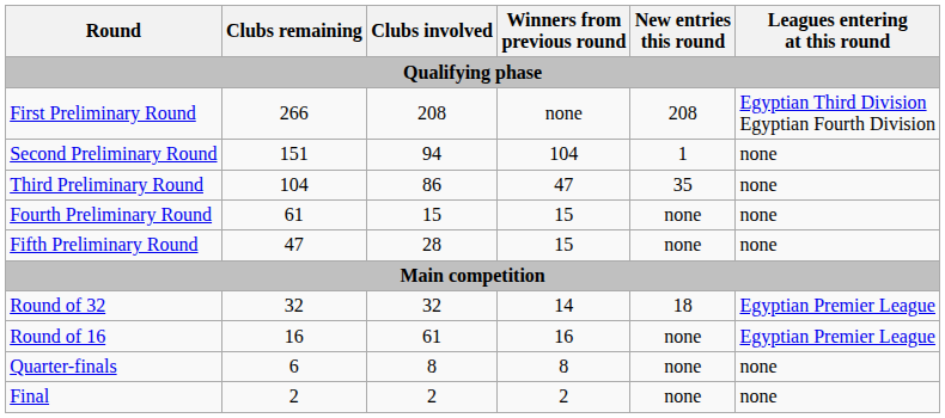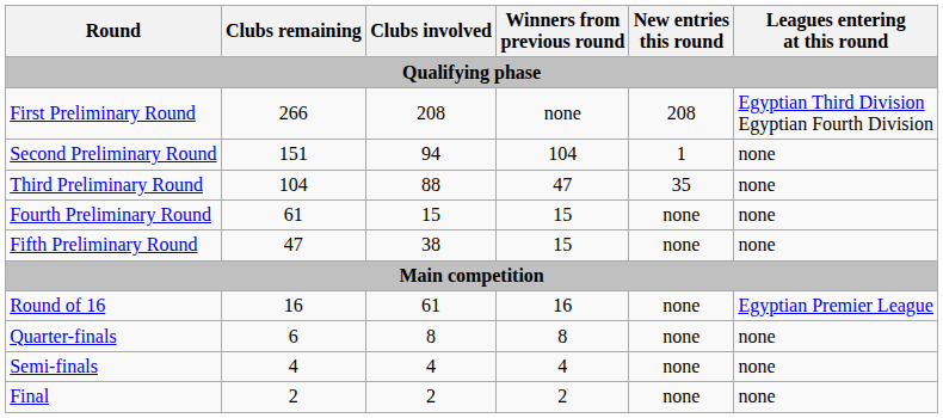Third Preliminary Round | Clubs involved: 86 -> 88
Fifth Preliminary Round | Clubs involved: 28 -> 38
- row: Round of 32 | 32 | 32 | 14 | 18 | Egyptian Premier League
+ row: Semi-finals | 4 | 4 | 4 | none | none
